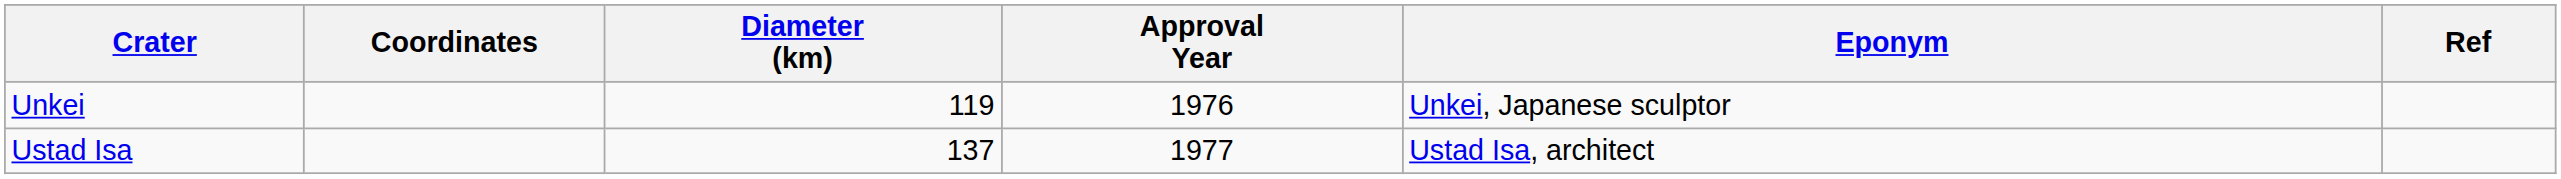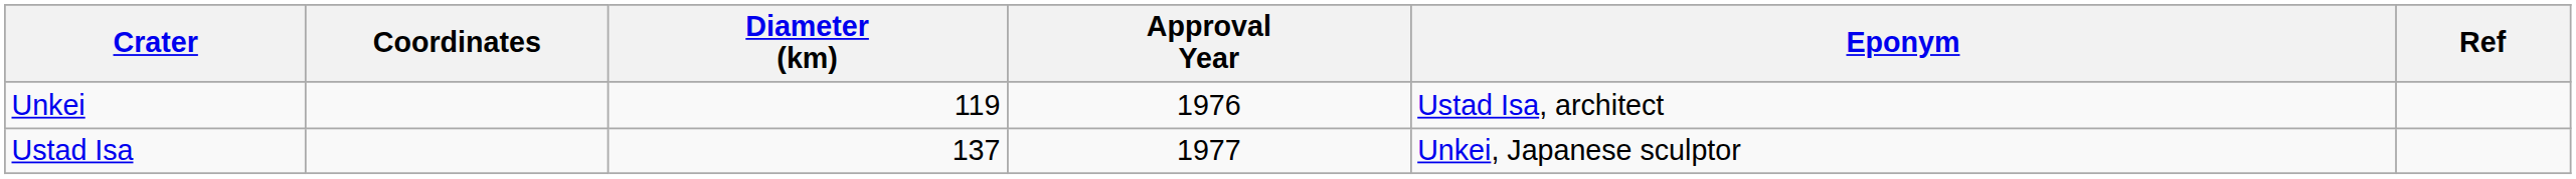Unkei | Eponym: Unkei, Japanese sculptor -> Ustad Isa, architect
Ustad Isa | Eponym: Ustad Isa, architect -> Unkei, Japanese sculptor
